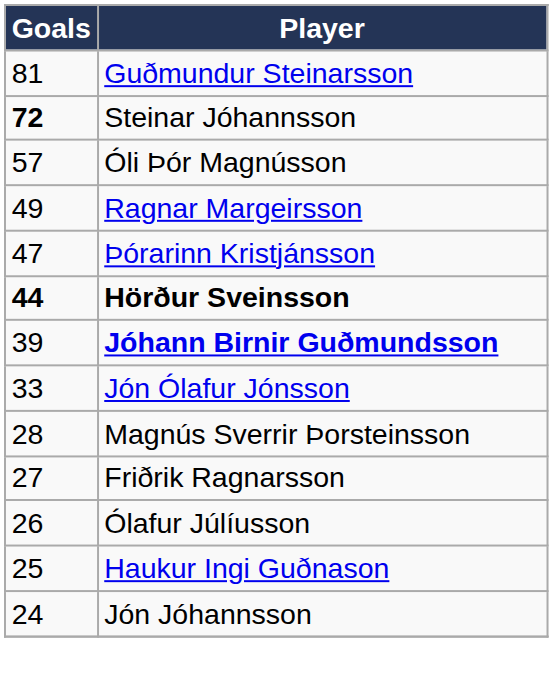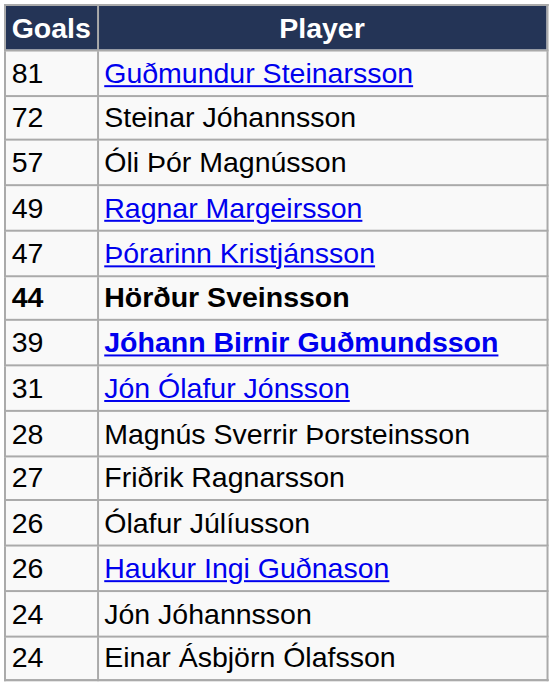Steinar Jóhannsson | Goals: bold -> normal
Jón Ólafur Jónsson | Goals: 33 -> 31
Haukur Ingi Guðnason | Goals: 25 -> 26
+ row: 24 | Einar Ásbjörn Ólafsson
